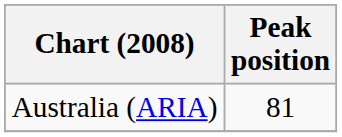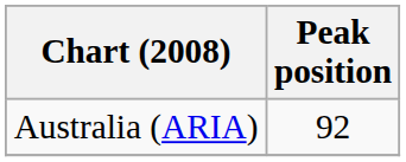Australia (ARIA) | Peak position: 81 -> 92
